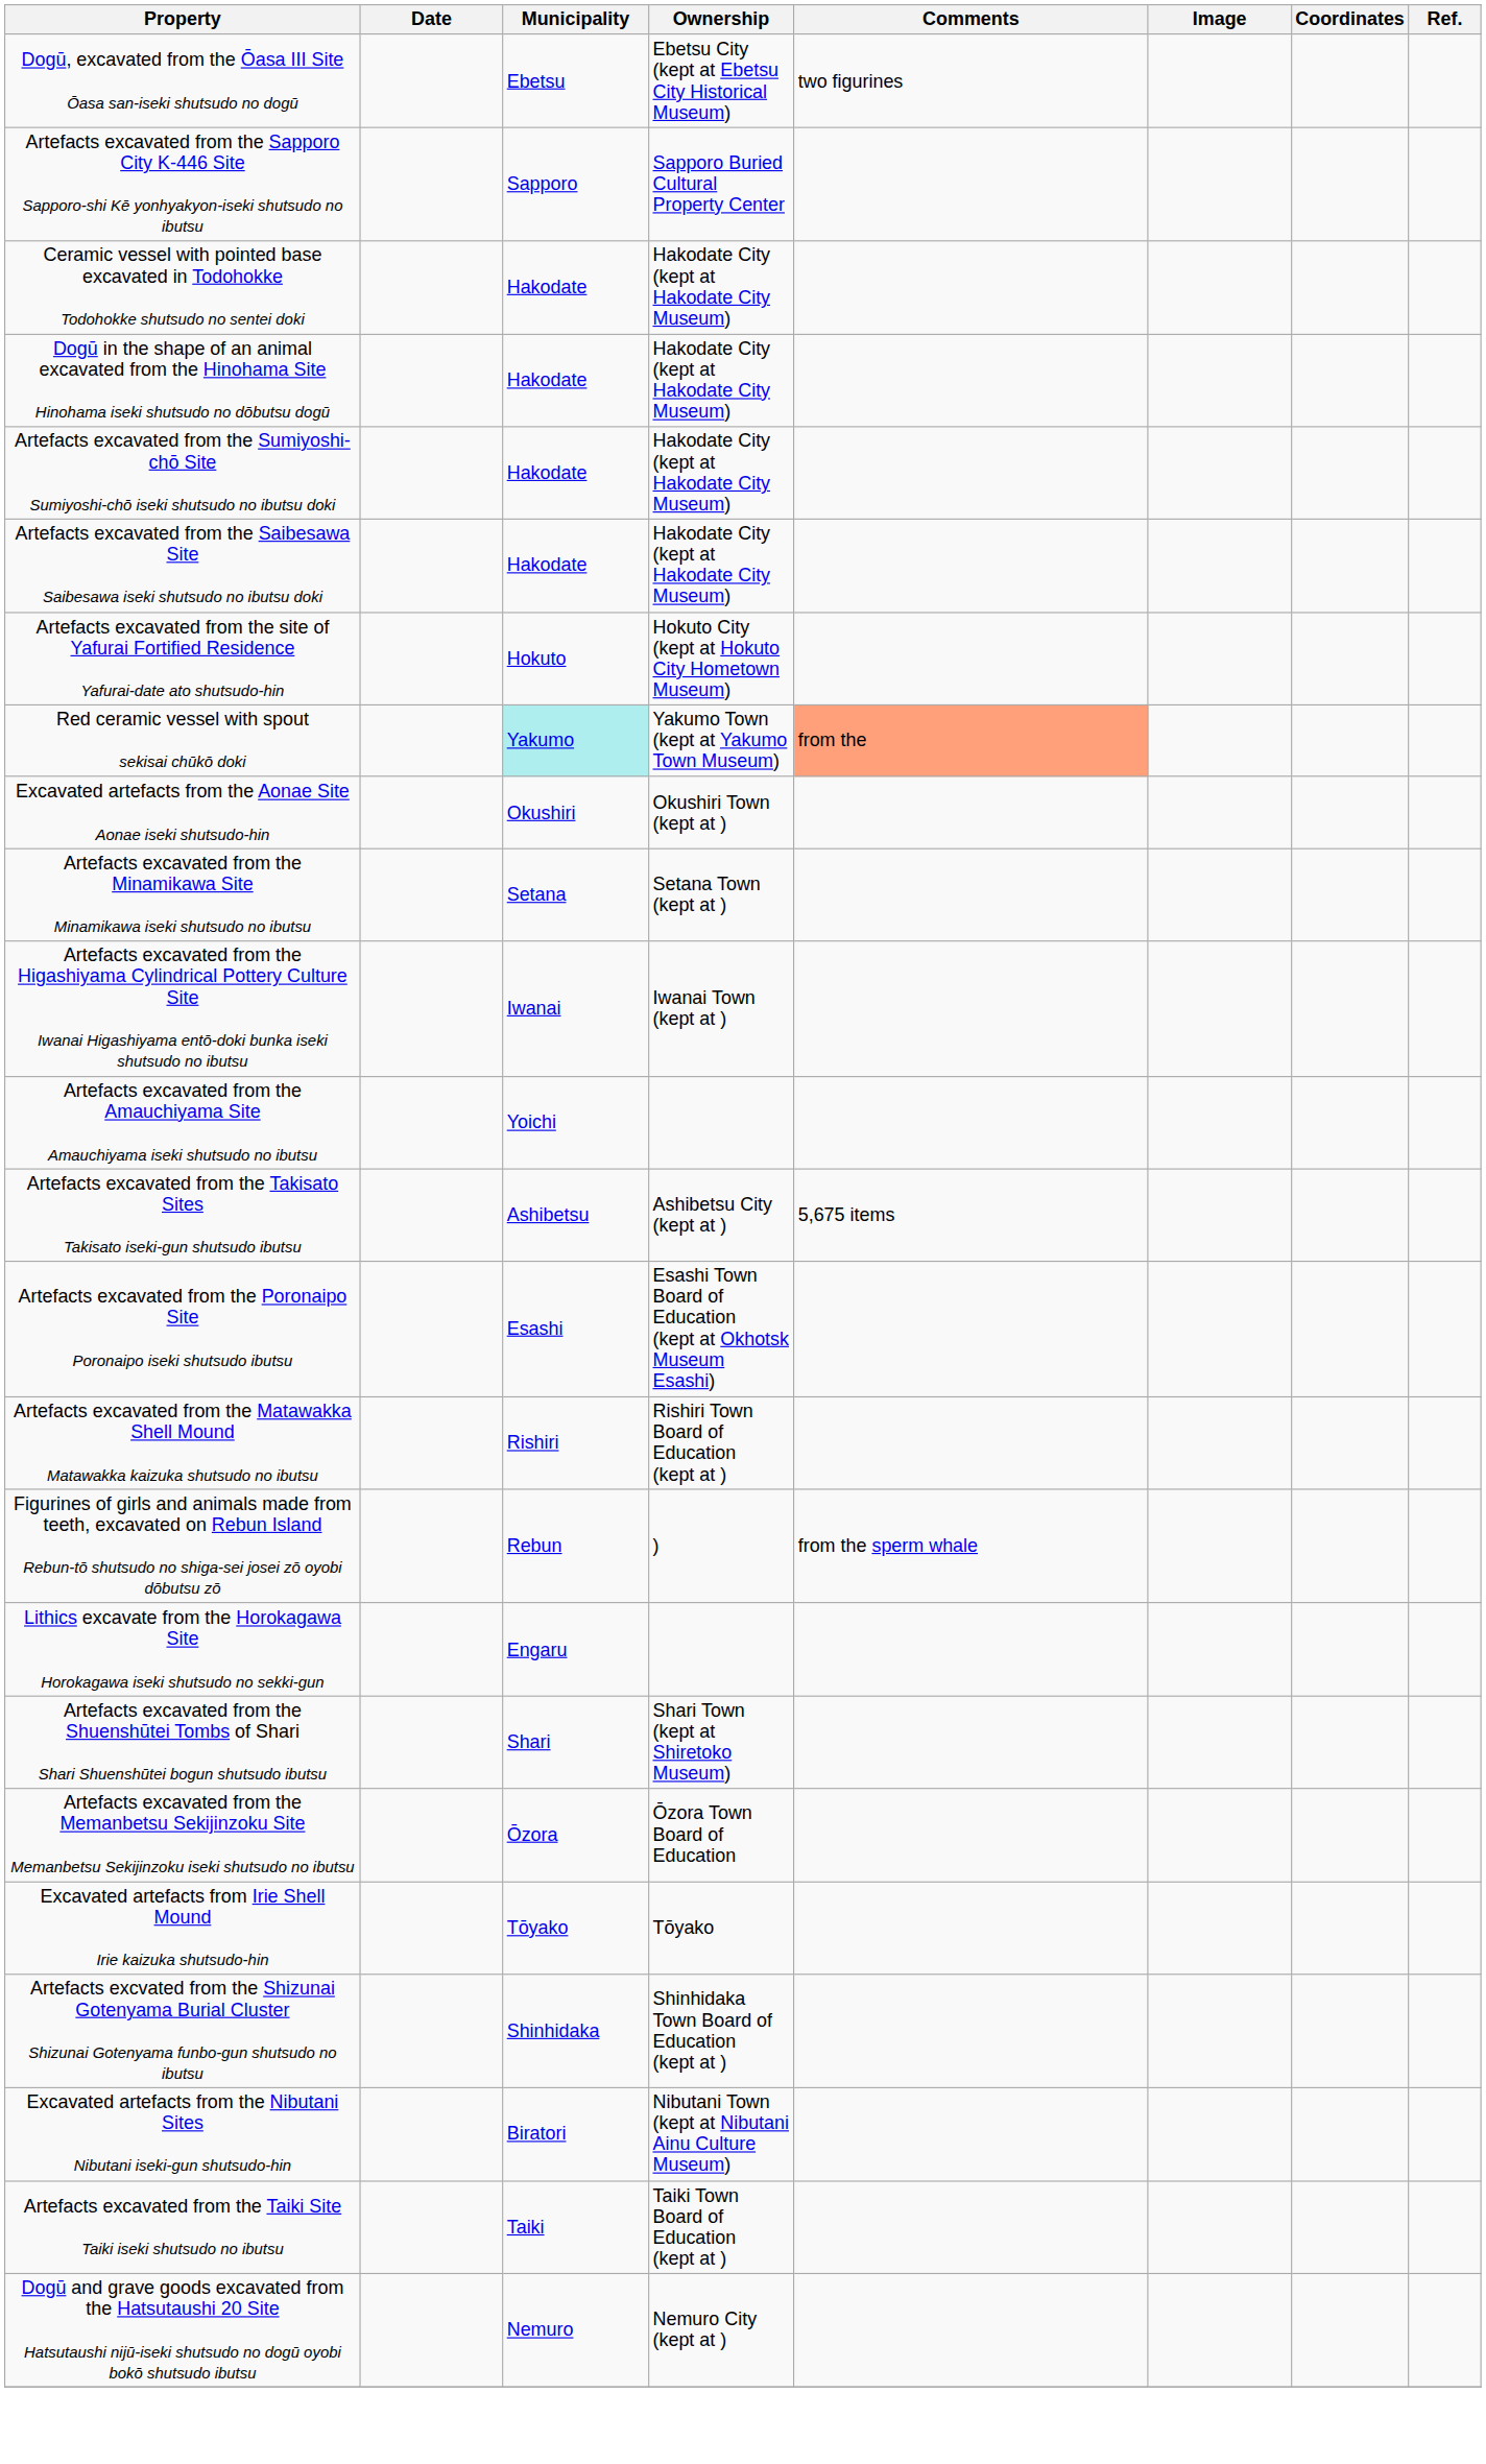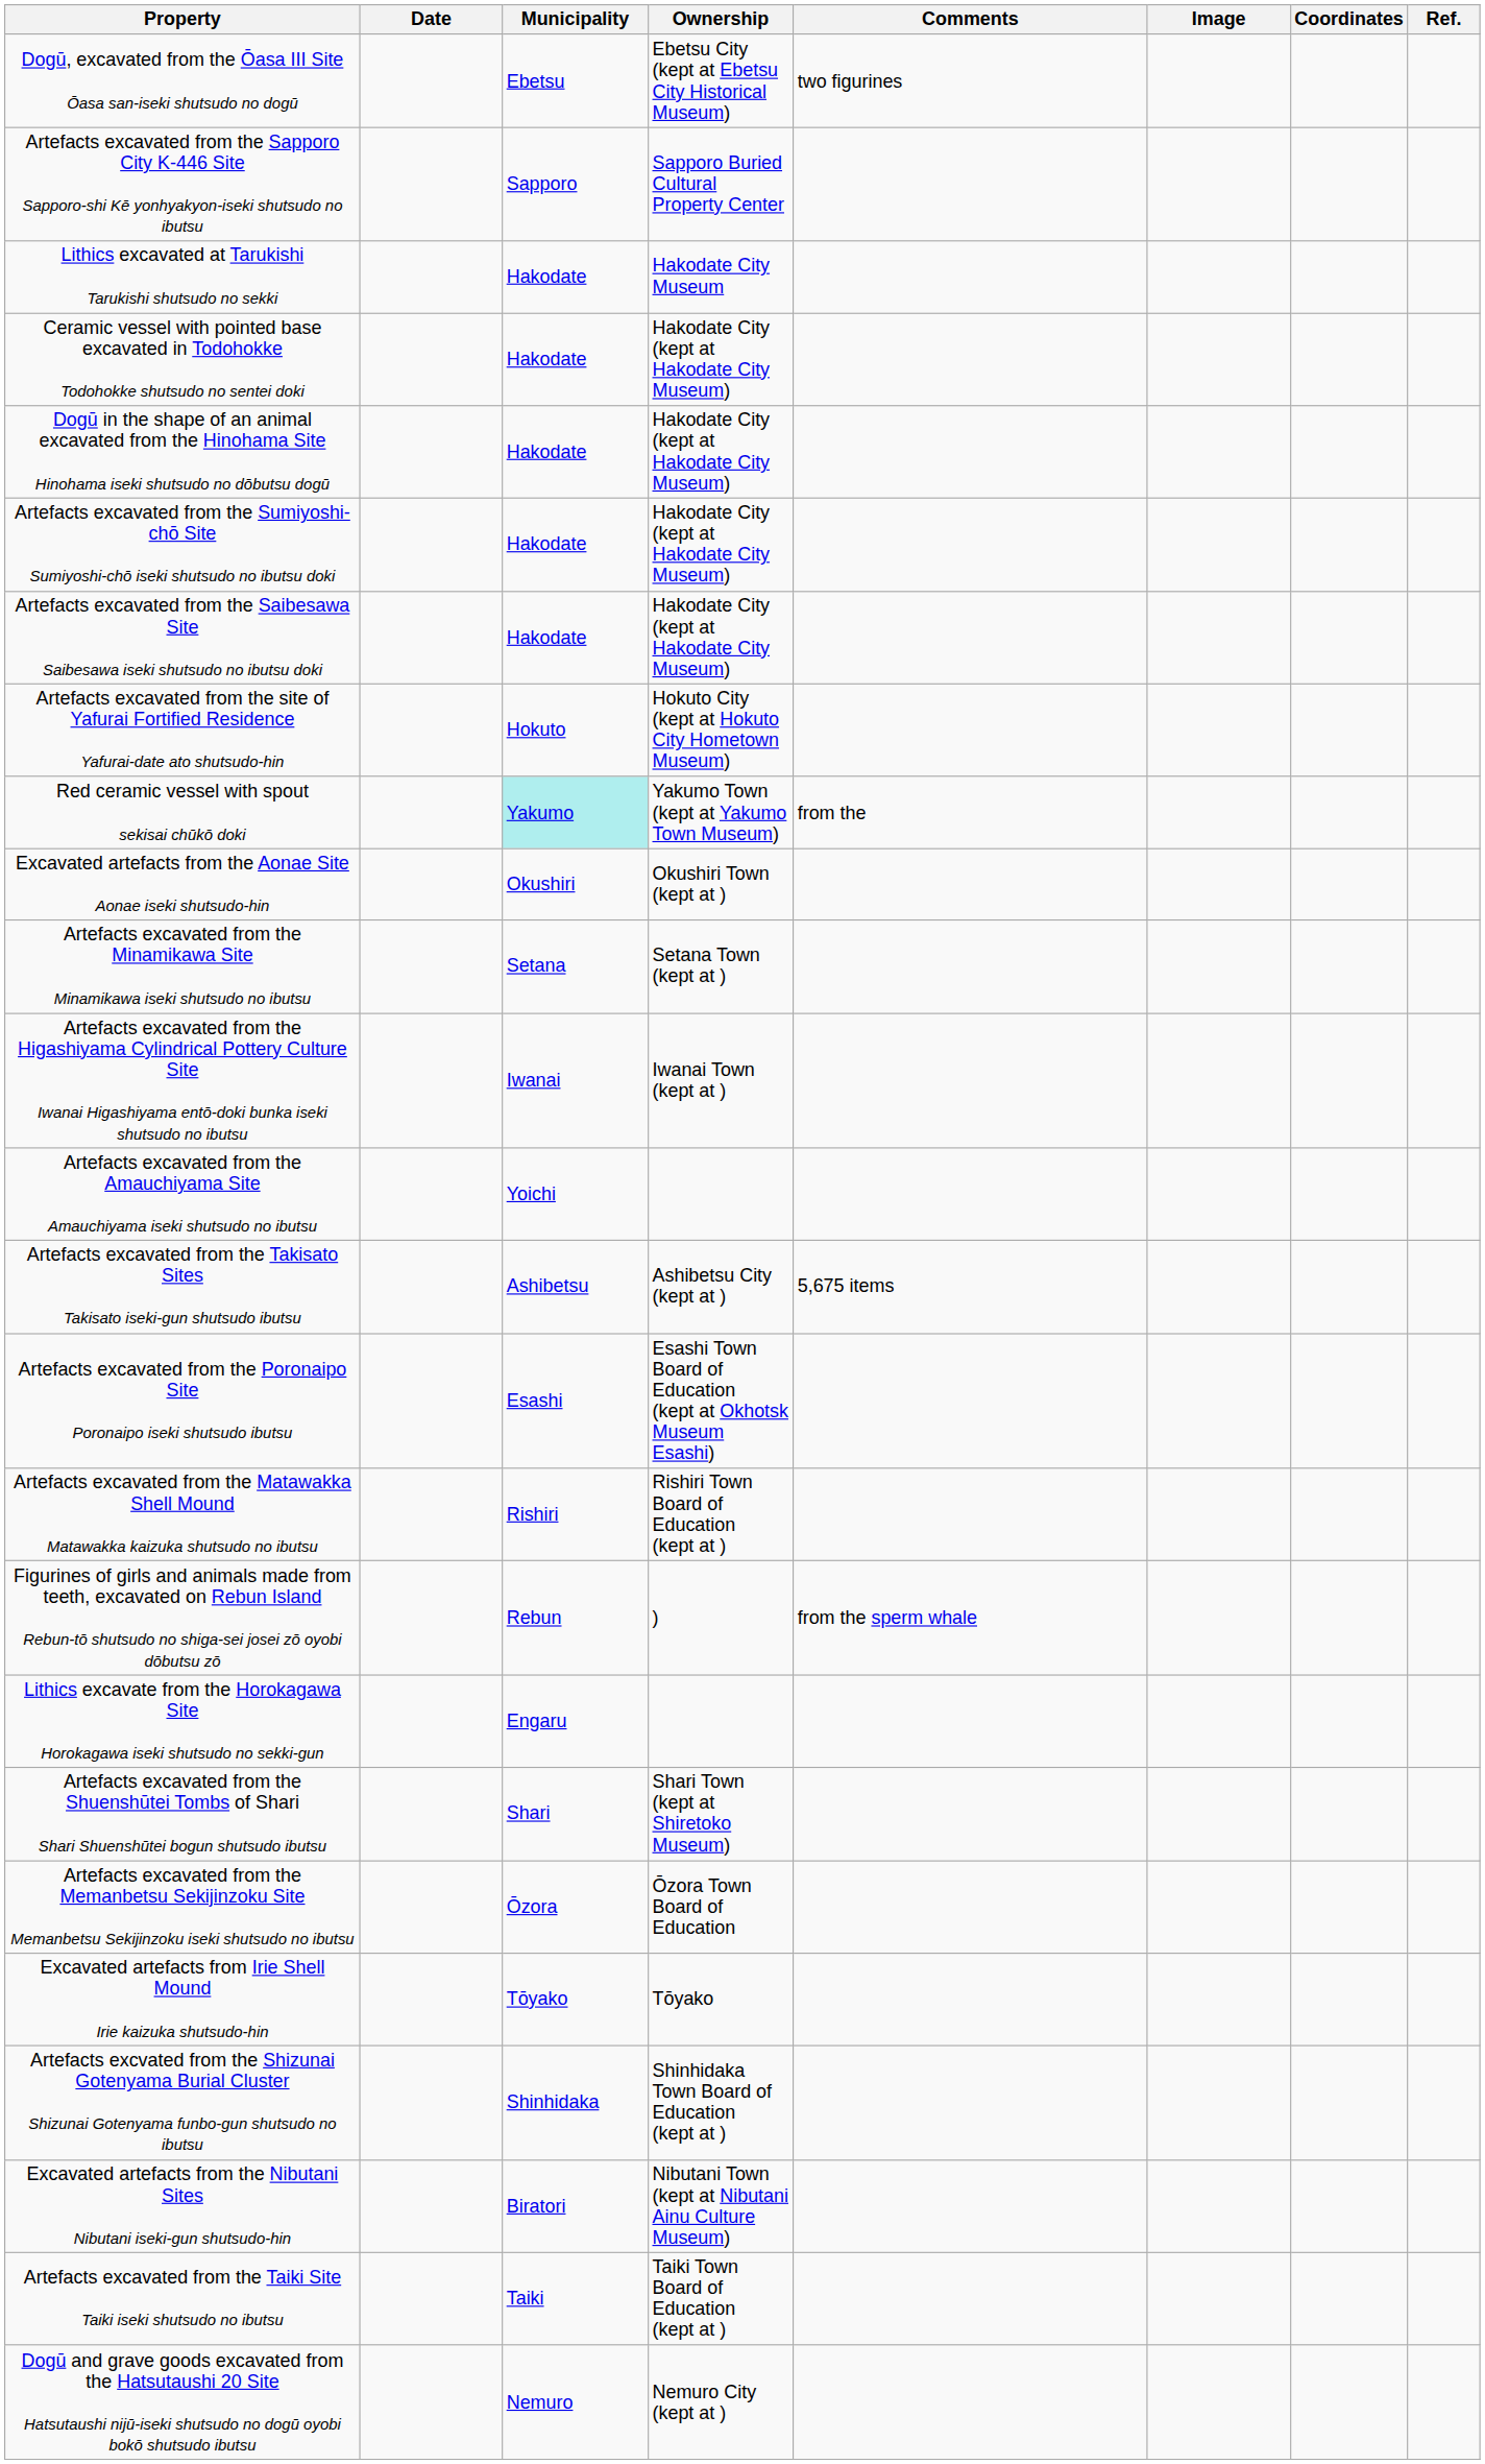+ row: Lithics excavated at Tarukishi Tarukishi shutsudo no sekki | Hakodate | Hakodate City Museum
Red ceramic vessel with spout sekisai chūkō doki | Comments: lightsalmon background -> no background
